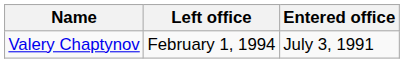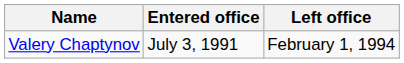columns swapped: Entered office <-> Left office
